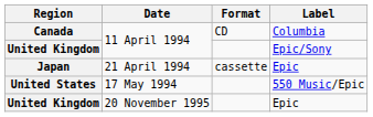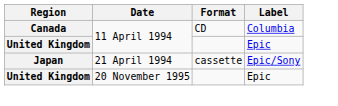United Kingdom / 11 April 1994 | Label: Epic/Sony -> Epic
Japan | Label: Epic -> Epic/Sony
- row: United States | 17 May 1994 | 550 Music/Epic
